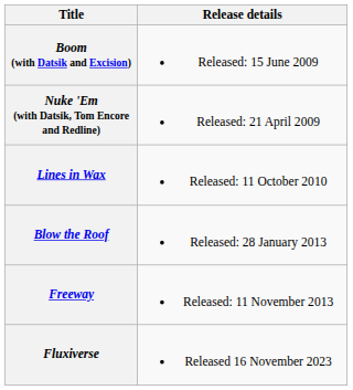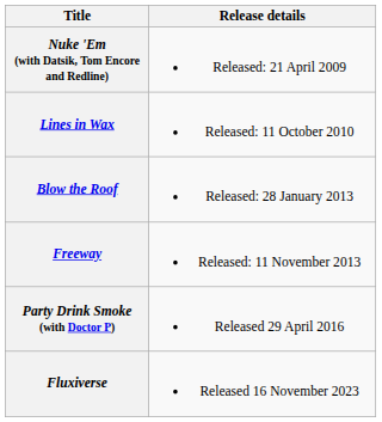- row: Boom (with Datsik and Excision) | Released: 15 June 2009
+ row: Party Drink Smoke (with Doctor P) | Released 29 April 2016
